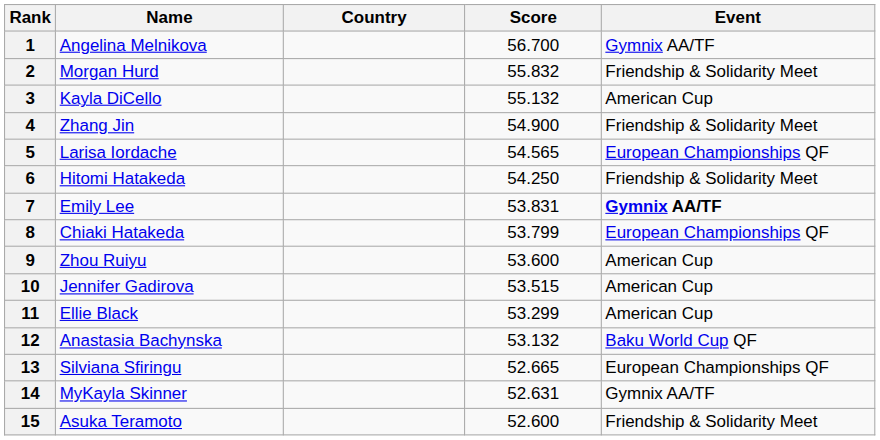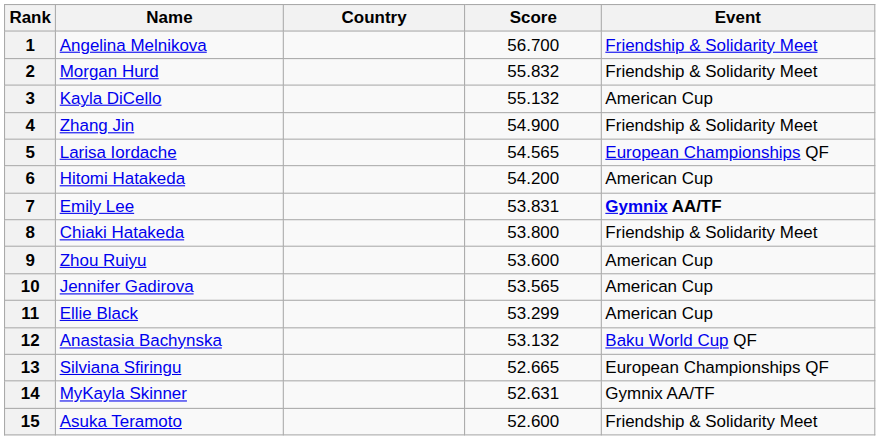1 | Event: Gymnix AA/TF -> Friendship & Solidarity Meet
6 | Score: 54.250 -> 54.200
6 | Event: Friendship & Solidarity Meet -> American Cup
8 | Score: 53.799 -> 53.800
8 | Event: European Championships QF -> Friendship & Solidarity Meet
10 | Score: 53.515 -> 53.565
